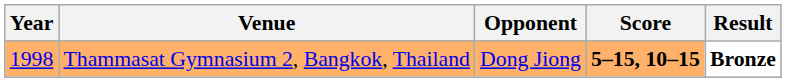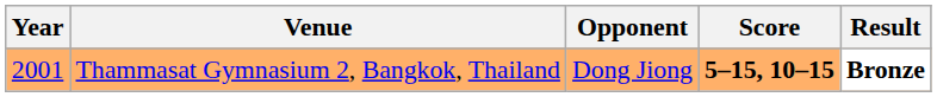Thammasat Gymnasium 2, Bangkok, Thailand | Year: 1998 -> 2001
